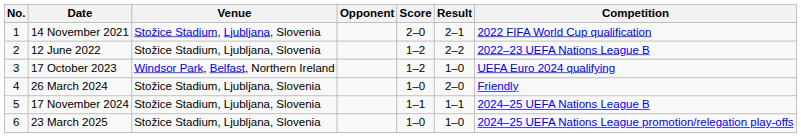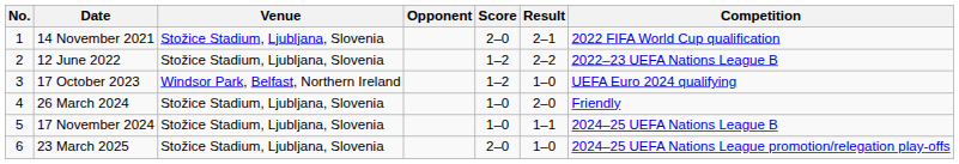17 November 2024 | Score: 1–1 -> 1–0
23 March 2025 | Score: 1–0 -> 2–0
